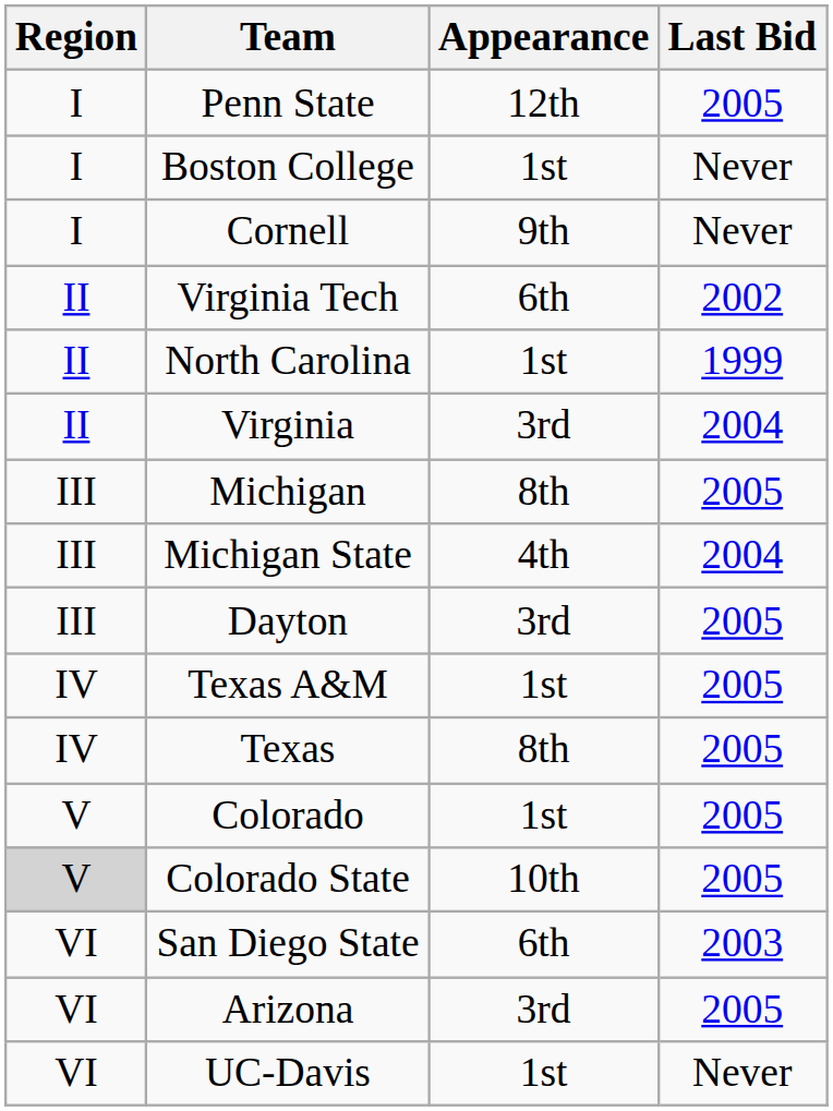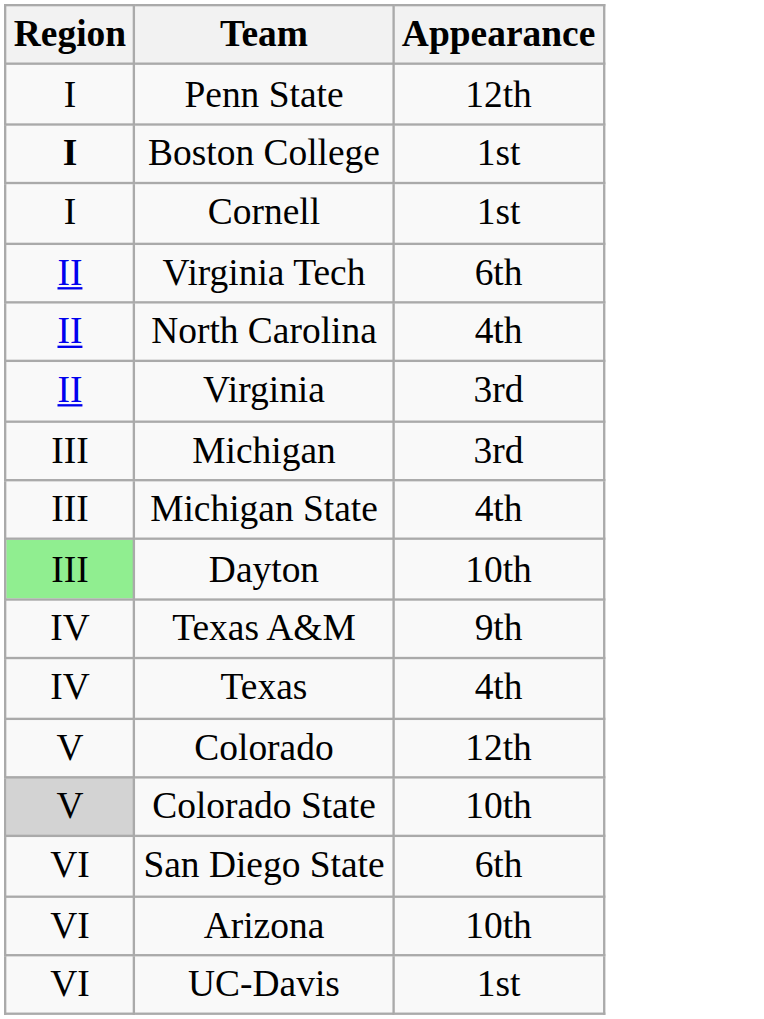- column: Last Bid | 2005 | Never | Never | 2002 | 1999 | 2004 | 2005 | 2004 | 2005 | 2005 | 2005 | 2005 | 2005 | 2003 | 2005 | Never
Boston College | Region: normal -> bold
Cornell | Appearance: 9th -> 1st
North Carolina | Appearance: 1st -> 4th
Michigan | Appearance: 8th -> 3rd
Dayton | Region: no background -> lightgreen background
Dayton | Appearance: 3rd -> 10th
Texas A&M | Appearance: 1st -> 9th
Texas | Appearance: 8th -> 4th
Colorado | Appearance: 1st -> 12th
Arizona | Appearance: 3rd -> 10th
